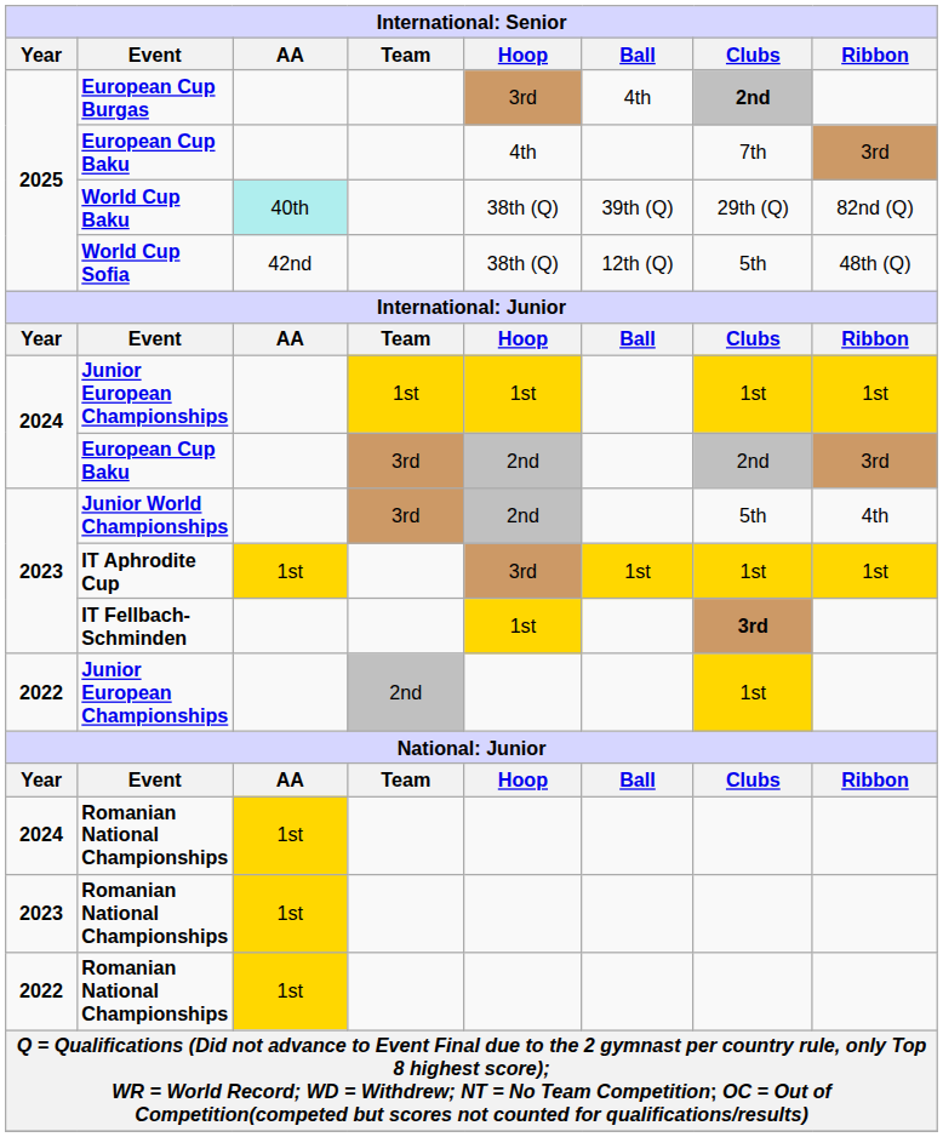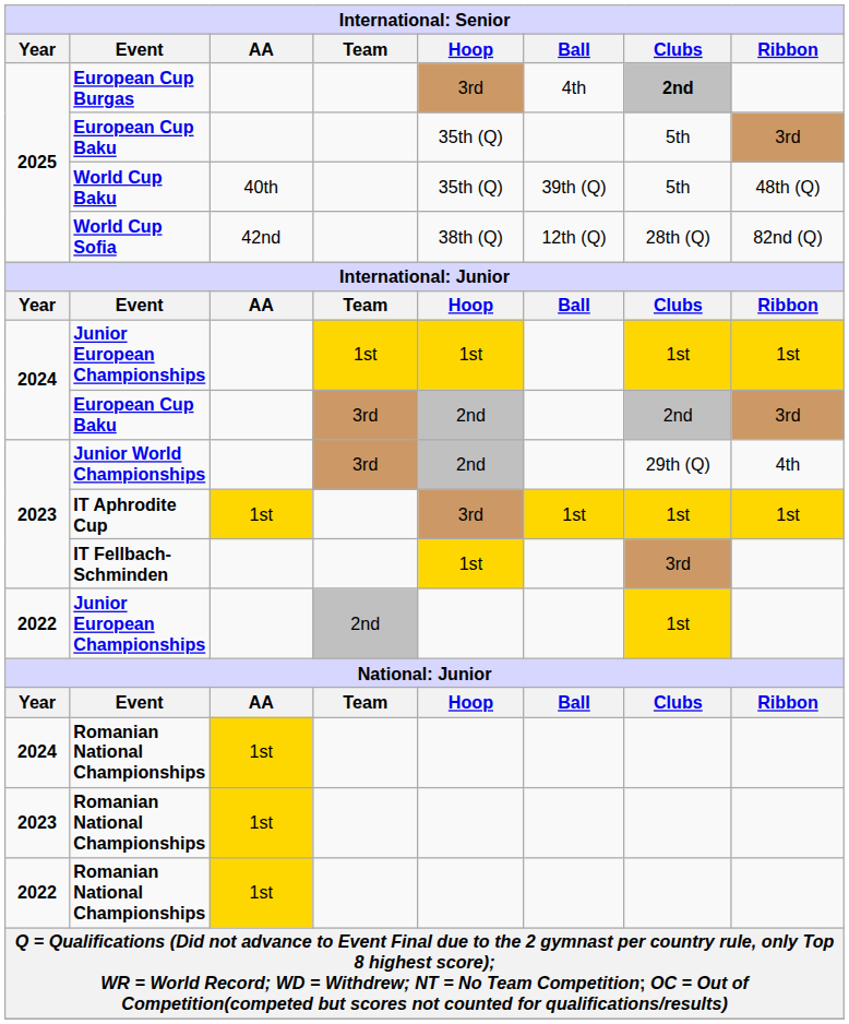2025 / European Cup Baku | Hoop: 4th -> 35th (Q)
2025 / European Cup Baku | Clubs: 7th -> 5th
World Cup Baku | AA: paleturquoise background -> no background
World Cup Baku | Hoop: 38th (Q) -> 35th (Q)
World Cup Baku | Clubs: 29th (Q) -> 5th
World Cup Baku | Ribbon: 82nd (Q) -> 48th (Q)
World Cup Sofia | Clubs: 5th -> 28th (Q)
World Cup Sofia | Ribbon: 48th (Q) -> 82nd (Q)
Junior World Championships | Clubs: 5th -> 29th (Q)
IT Fellbach-Schminden | Clubs: bold -> normal
